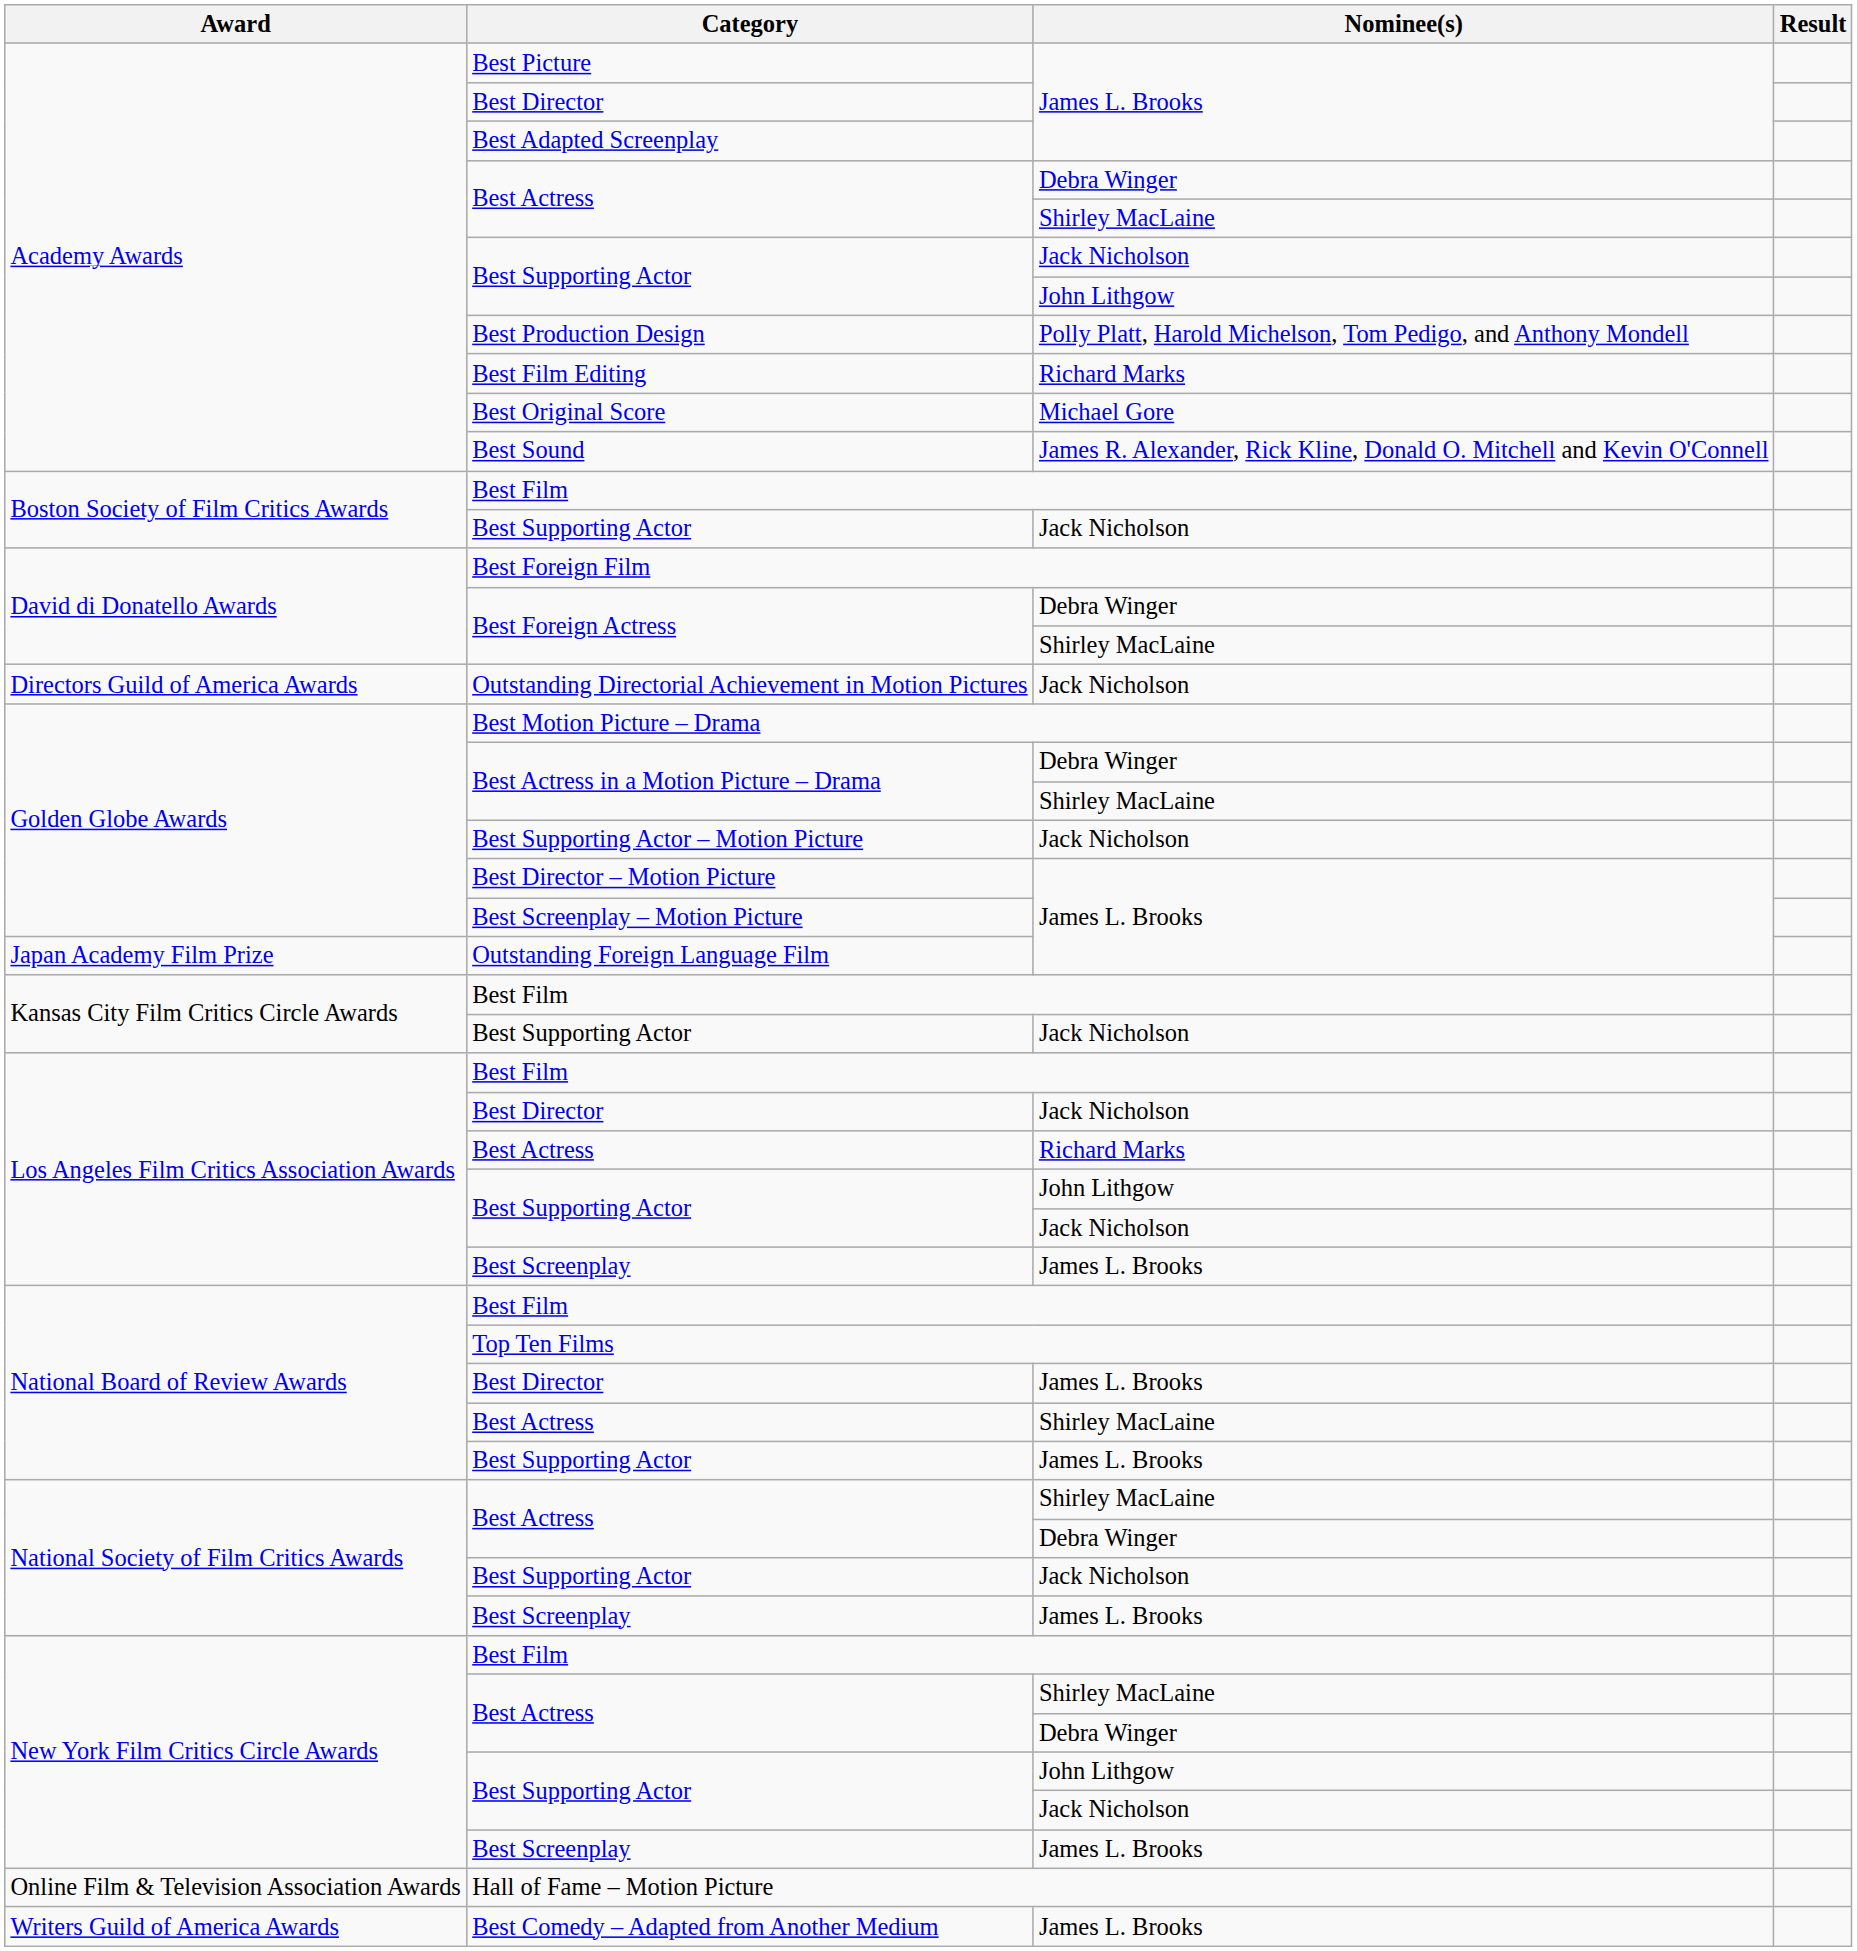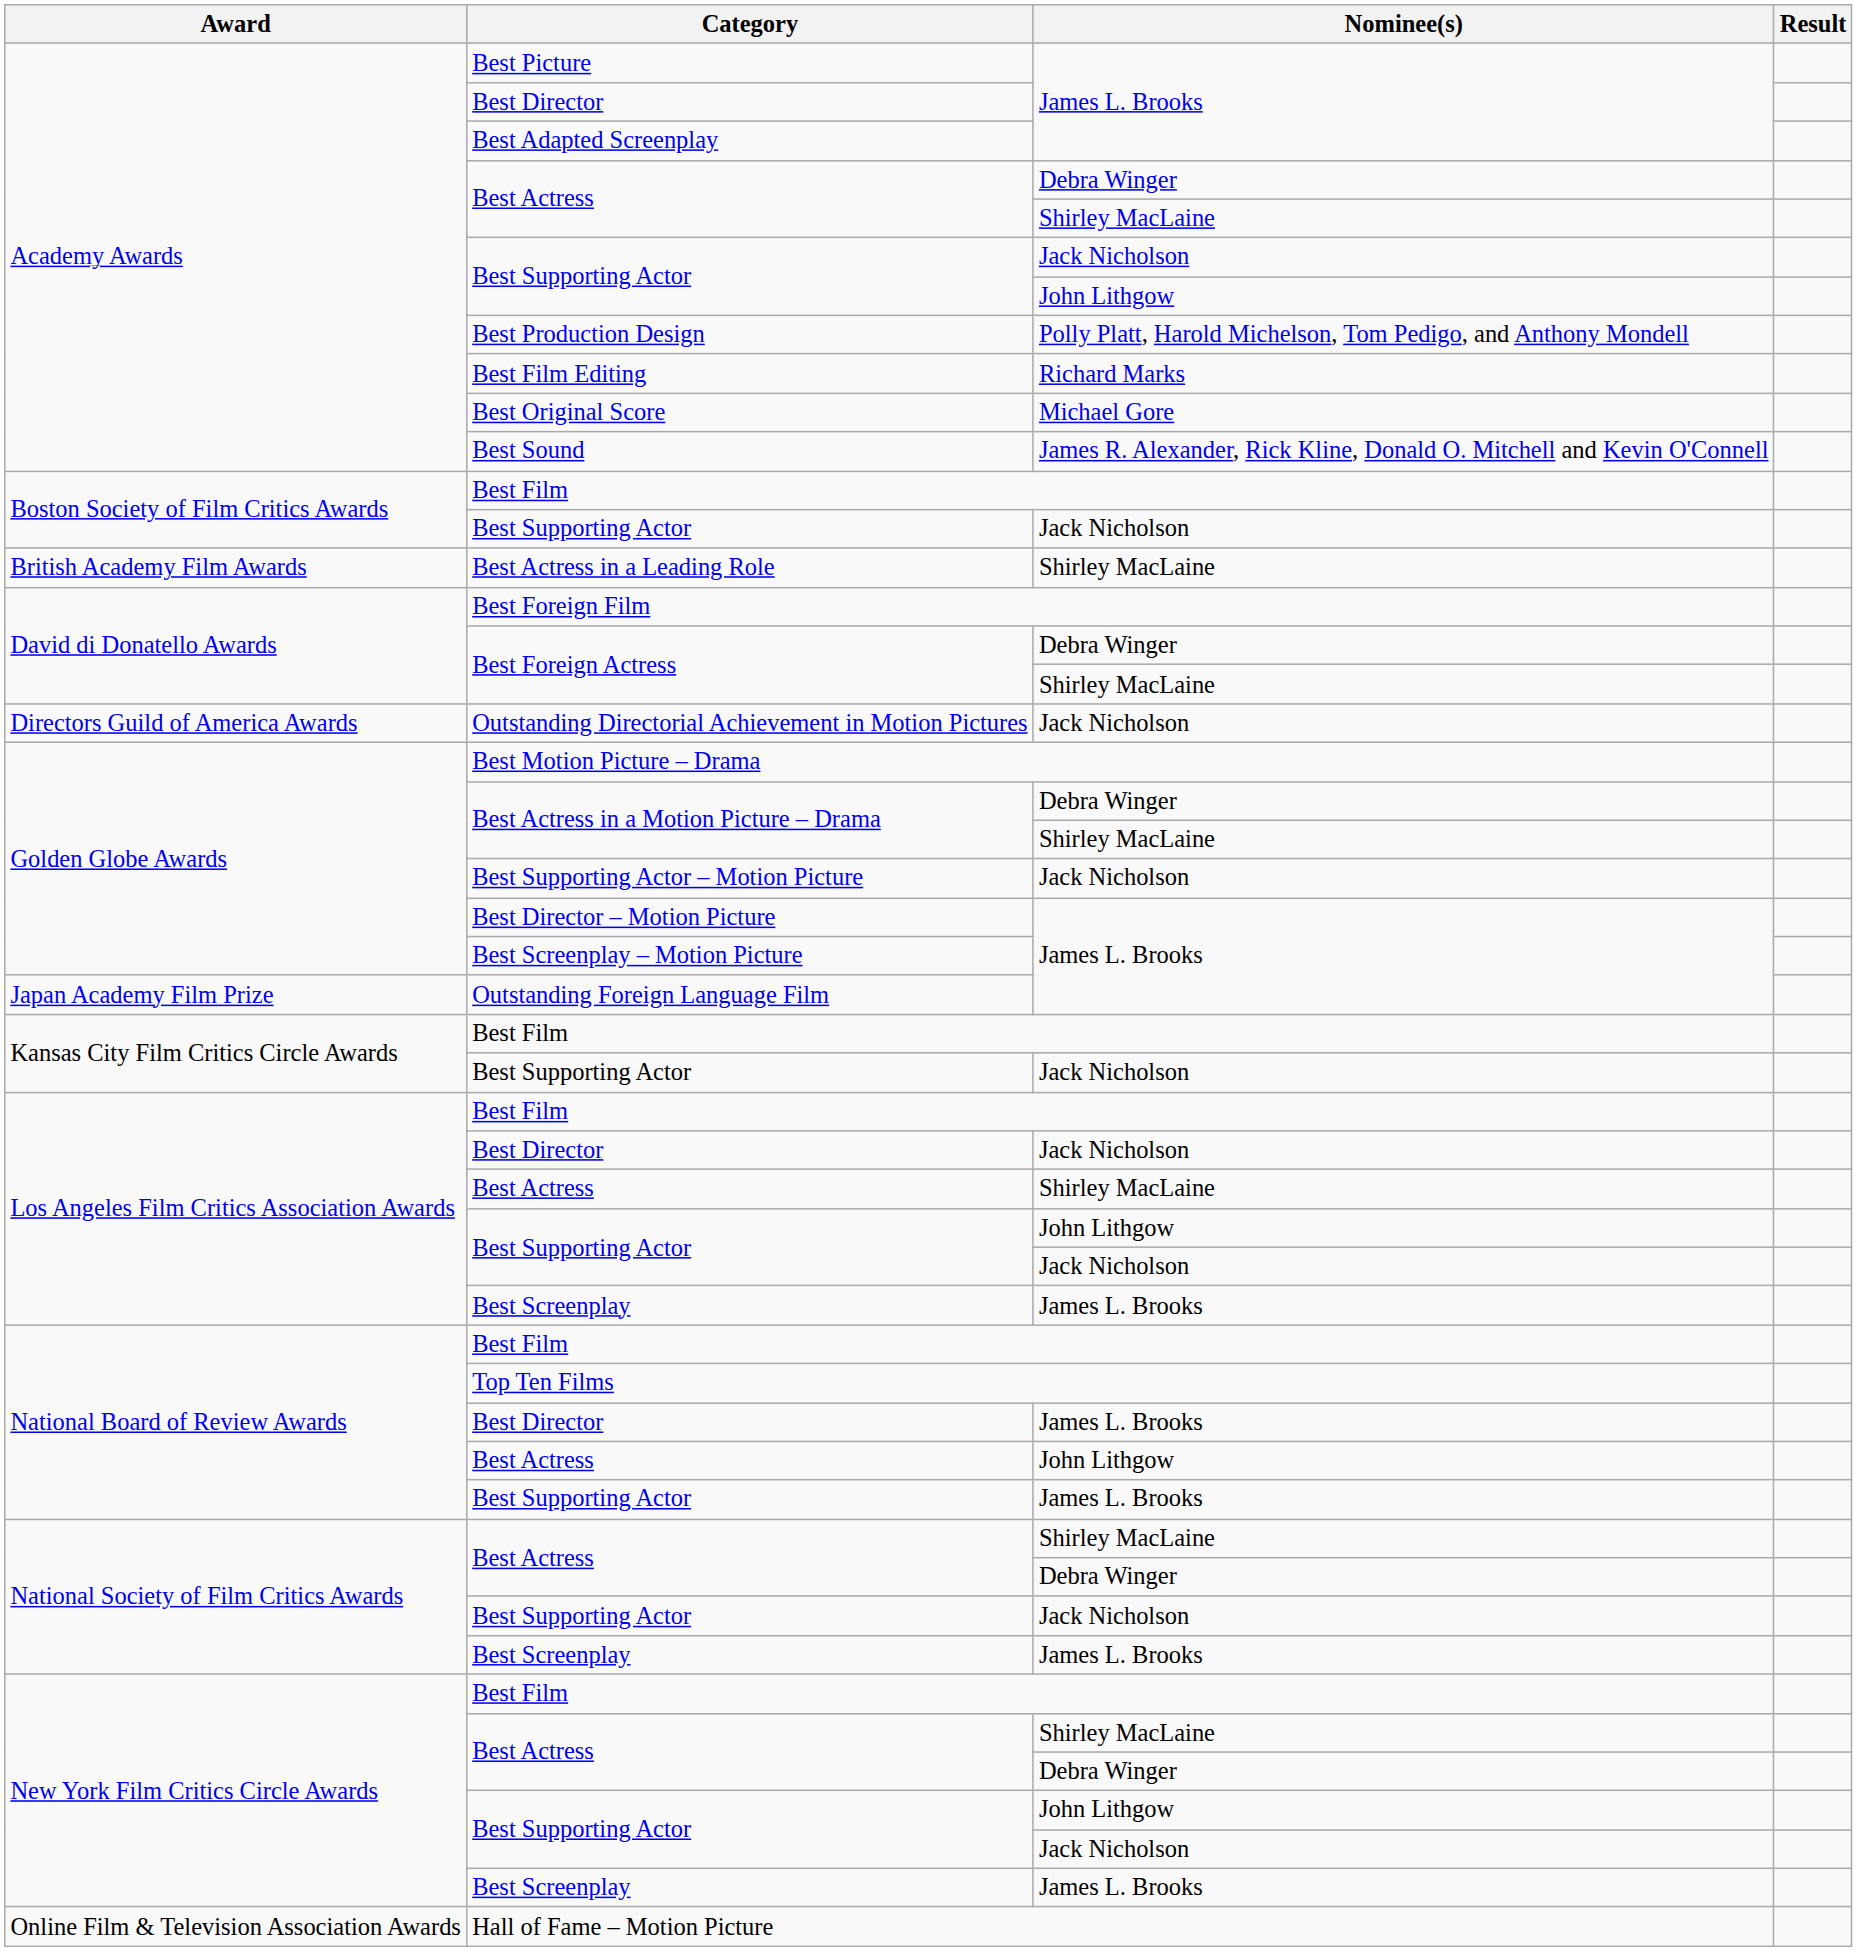+ row: British Academy Film Awards | Best Actress in a Leading Role | Shirley MacLaine
Los Angeles Film Critics Association Awards / Best Actress | Nominee(s): Richard Marks -> Shirley MacLaine
National Board of Review Awards / Best Actress | Nominee(s): Shirley MacLaine -> John Lithgow
- row: Writers Guild of America Awards | Best Comedy – Adapted from Another Medium | James L. Brooks
